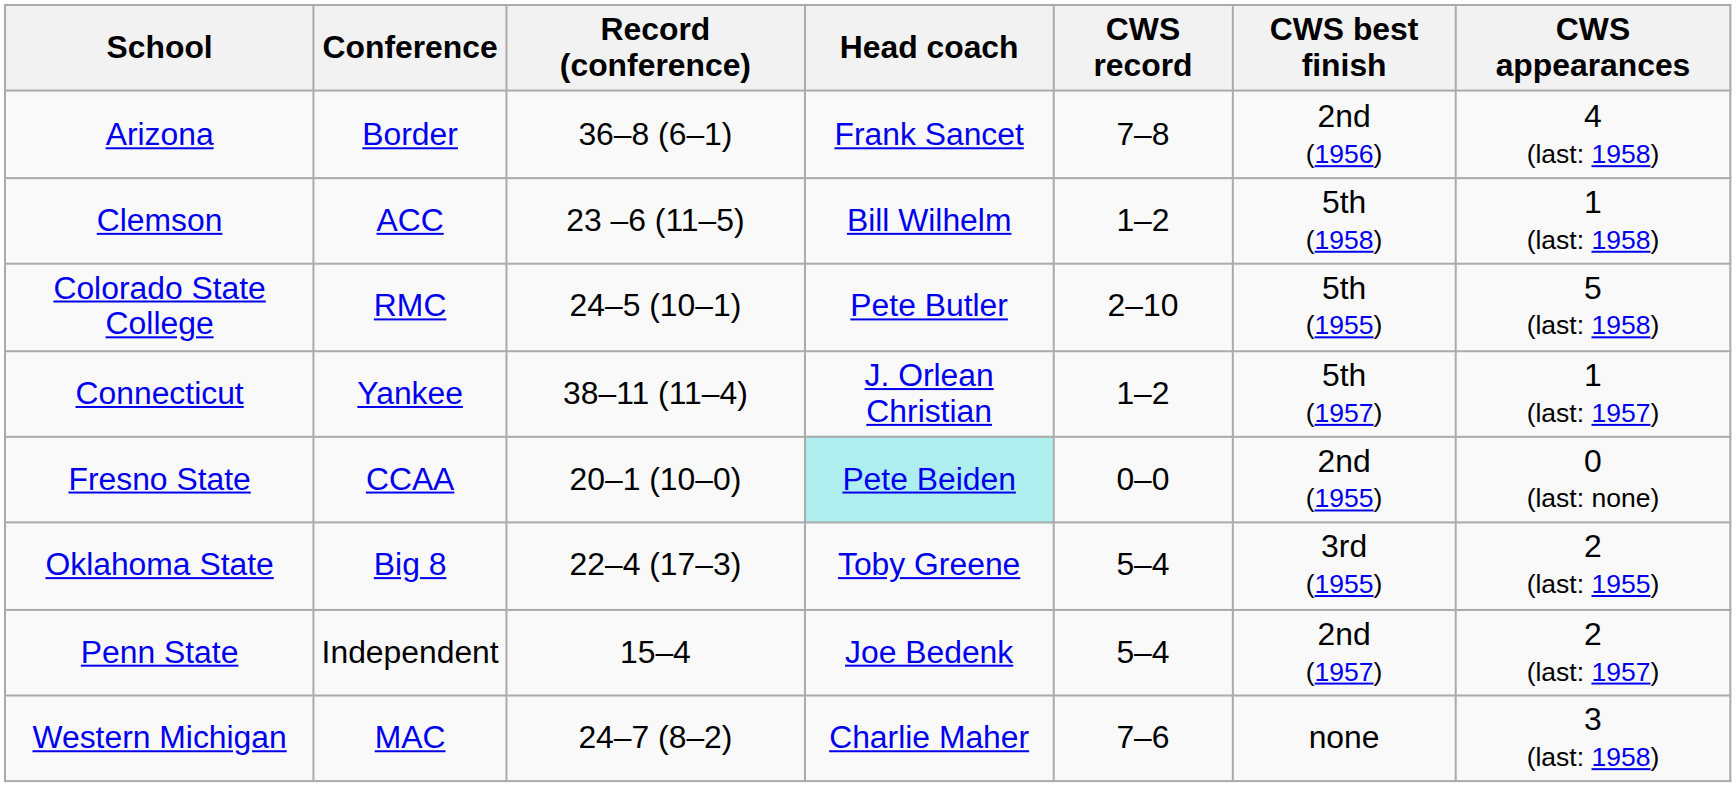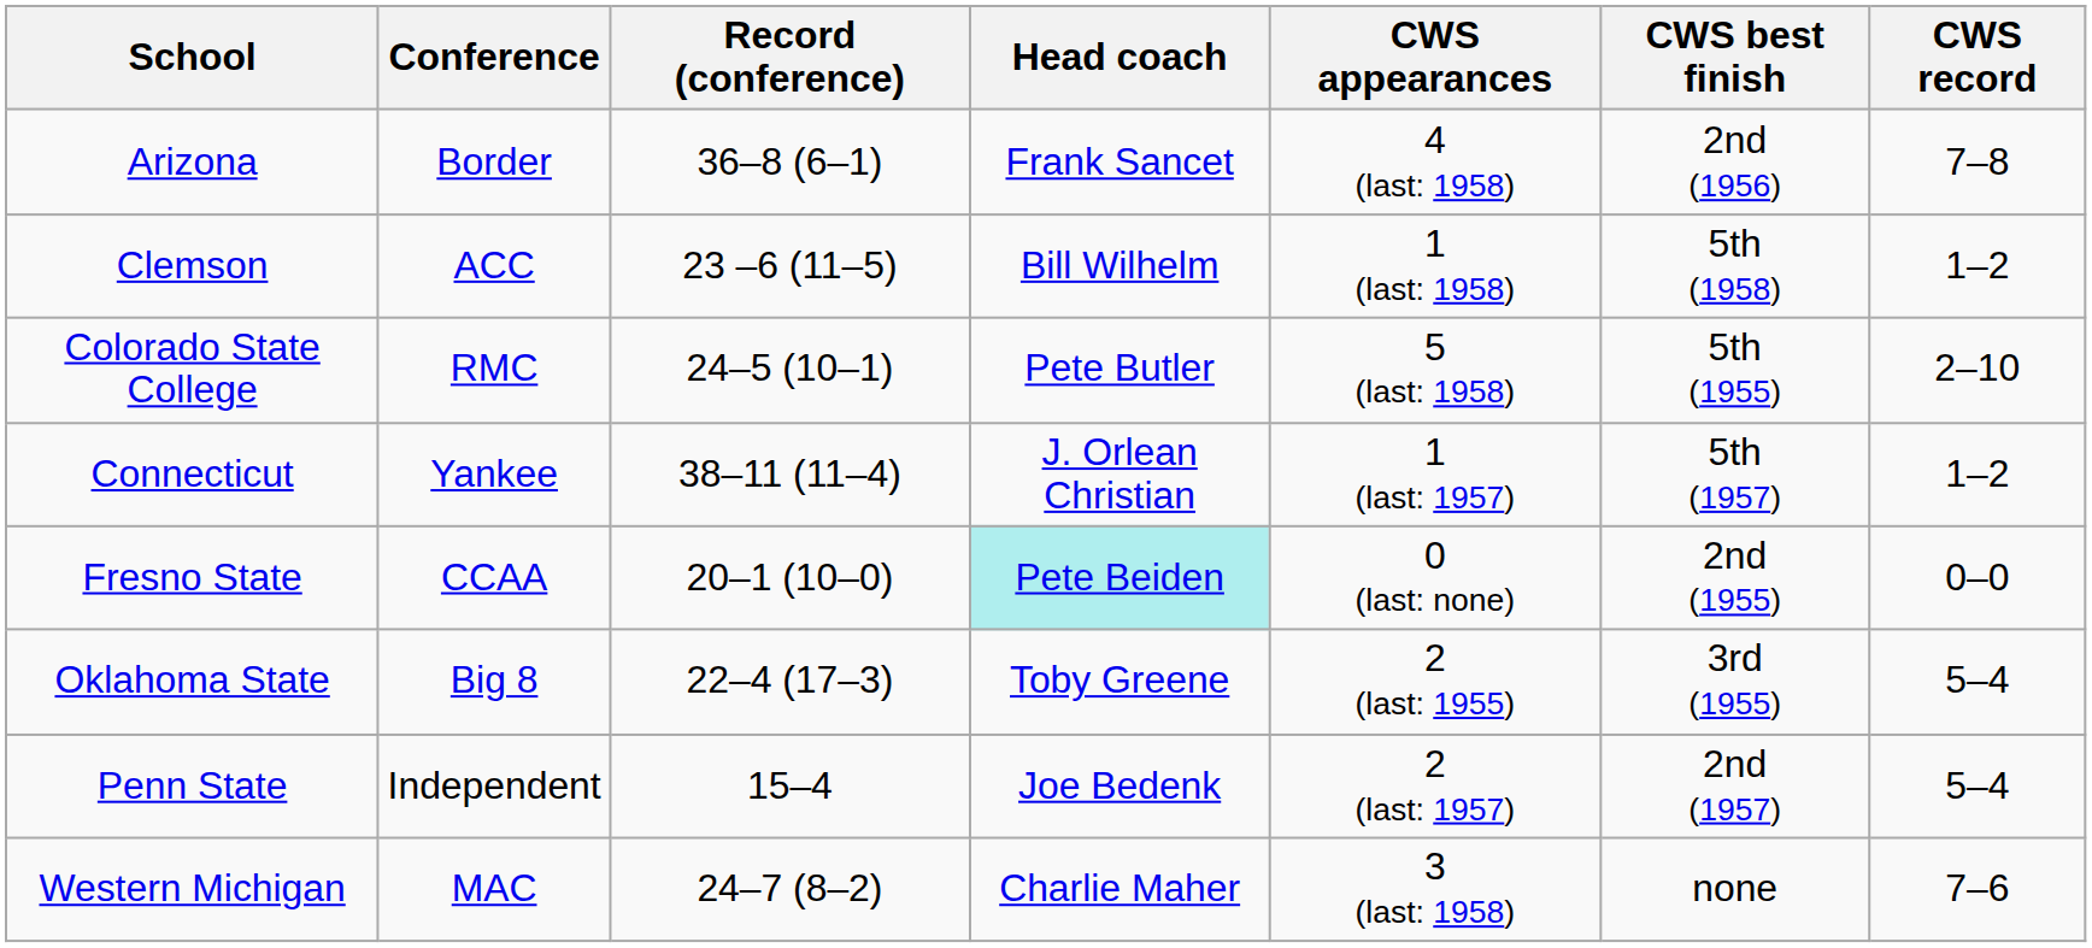columns swapped: CWS appearances <-> CWS record
